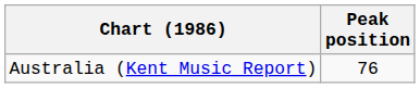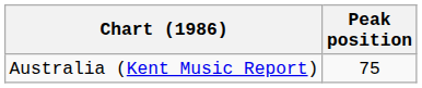Australia (Kent Music Report) | Peak position: 76 -> 75
